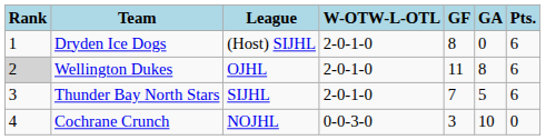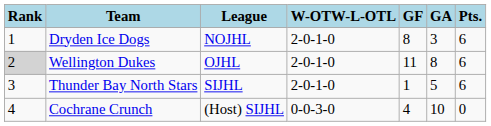Dryden Ice Dogs | League: (Host) SIJHL -> NOJHL
Dryden Ice Dogs | GA: 0 -> 3
Thunder Bay North Stars | GF: 7 -> 1
Cochrane Crunch | League: NOJHL -> (Host) SIJHL
Cochrane Crunch | GF: 3 -> 4
